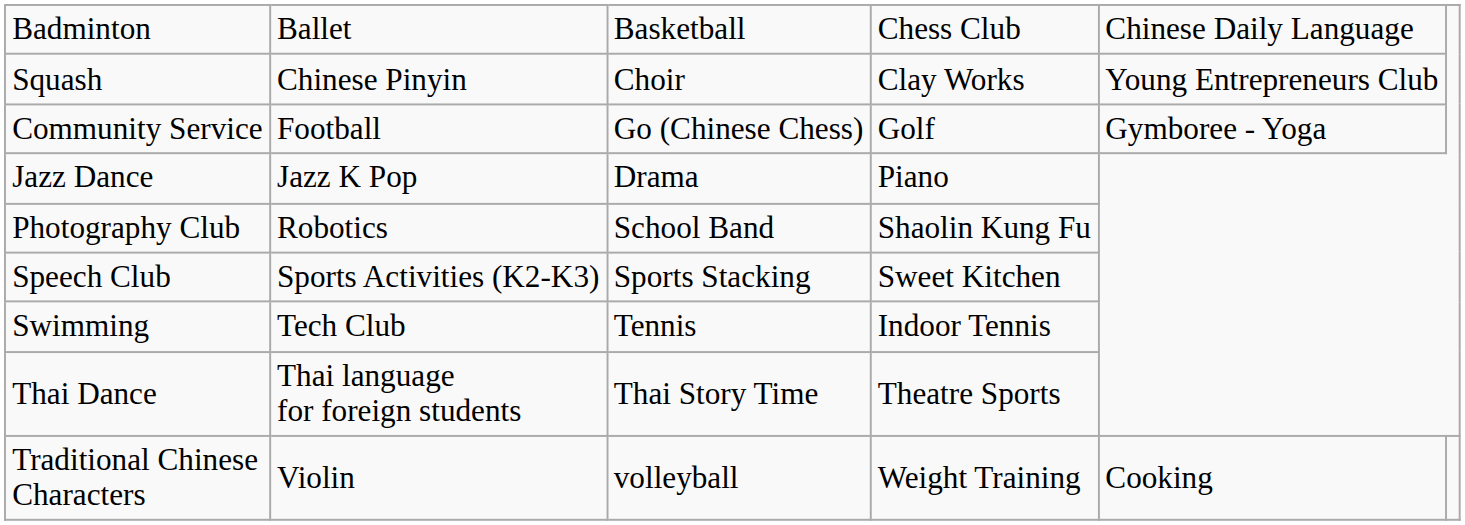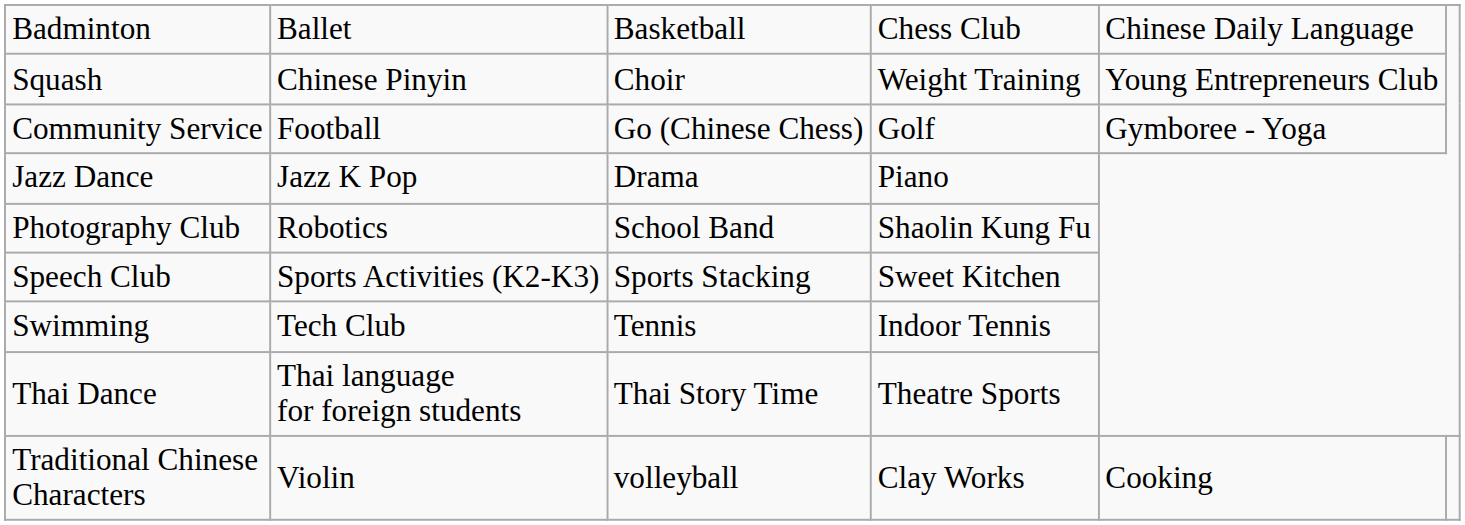Squash | column 4: Clay Works -> Weight Training
Traditional Chinese Characters | column 4: Weight Training -> Clay Works
